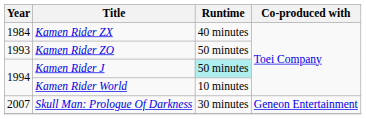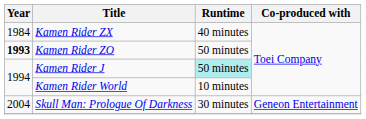Kamen Rider ZO | Year: normal -> bold
Skull Man: Prologue Of Darkness | Year: 2007 -> 2004
